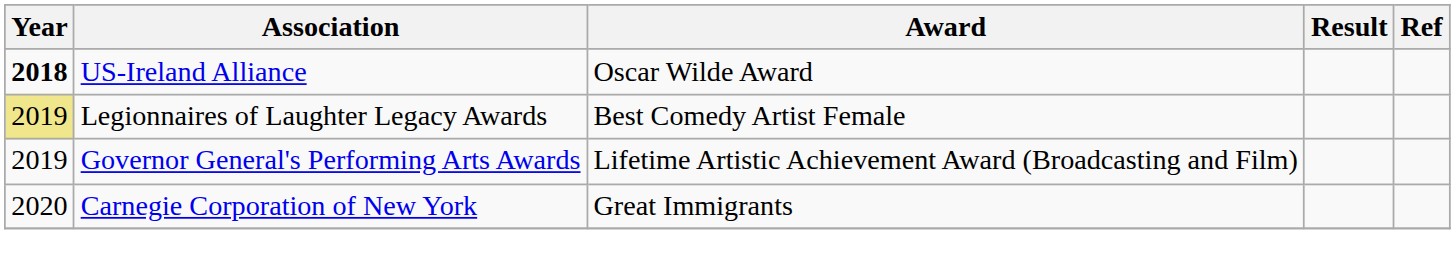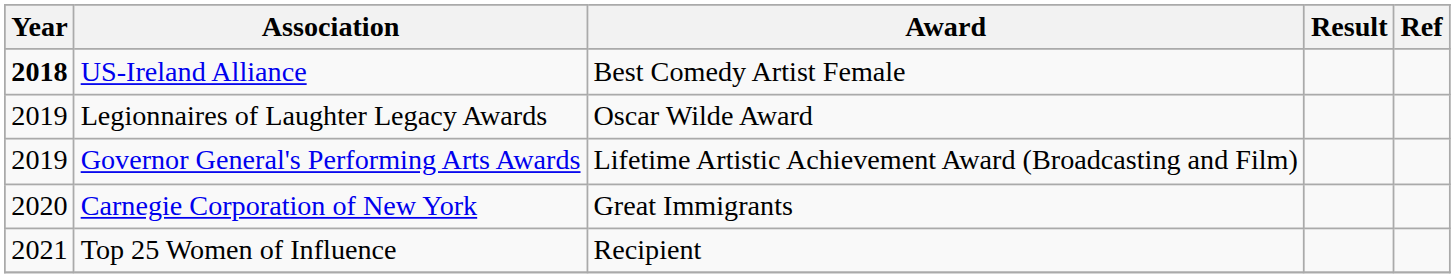US-Ireland Alliance | Award: Oscar Wilde Award -> Best Comedy Artist Female
Legionnaires of Laughter Legacy Awards | Year: khaki background -> no background
Legionnaires of Laughter Legacy Awards | Award: Best Comedy Artist Female -> Oscar Wilde Award
+ row: 2021 | Top 25 Women of Influence | Recipient
